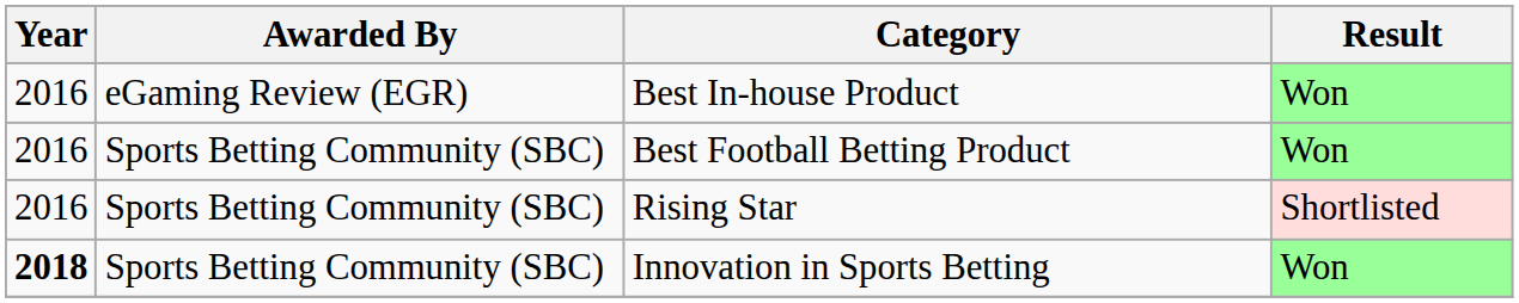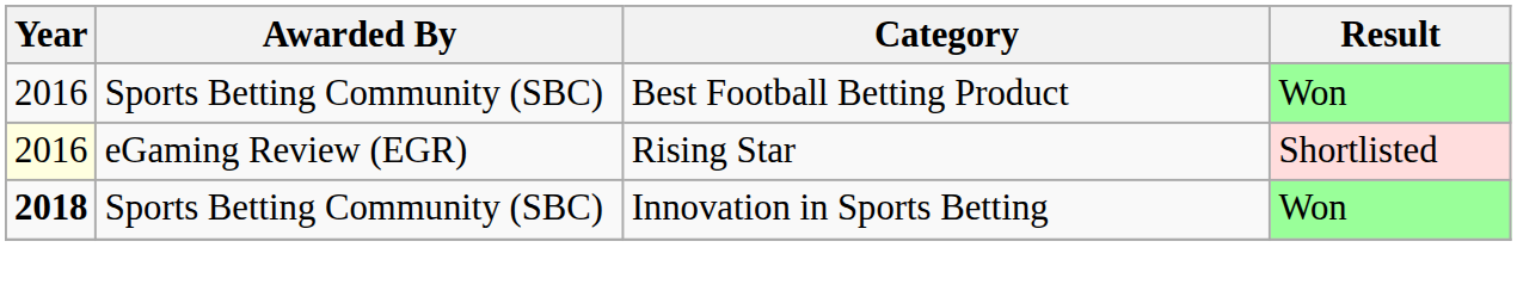- row: 2016 | eGaming Review (EGR) | Best In-house Product | Won
Rising Star | Year: no background -> lightyellow background
Rising Star | Awarded By: Sports Betting Community (SBC) -> eGaming Review (EGR)
